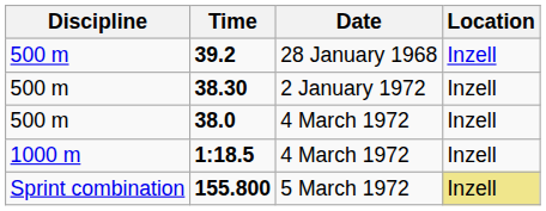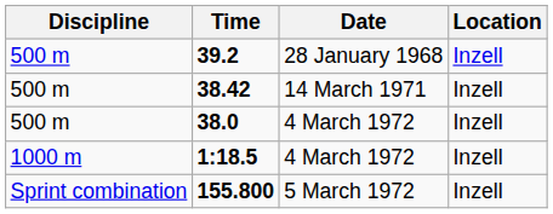+ row: 500 m | 38.42 | 14 March 1971 | Inzell
- row: 500 m | 38.30 | 2 January 1972 | Inzell
155.800 | Location: khaki background -> no background
